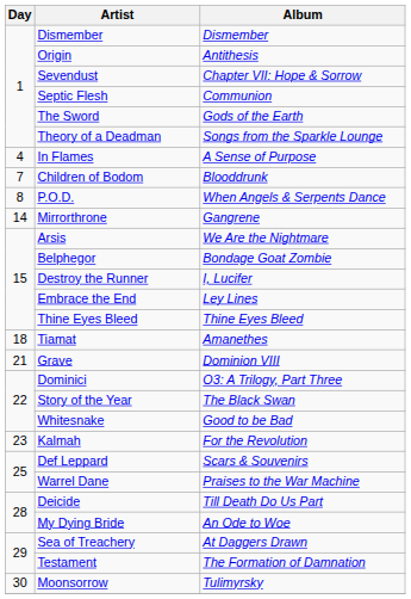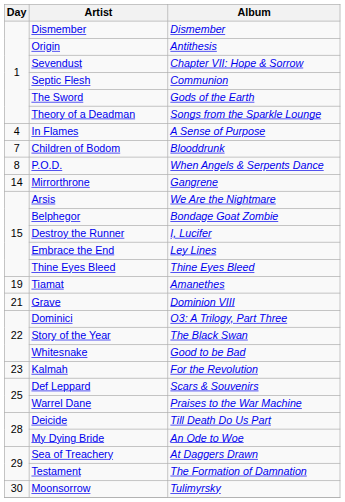Tiamat | Day: 18 -> 19
